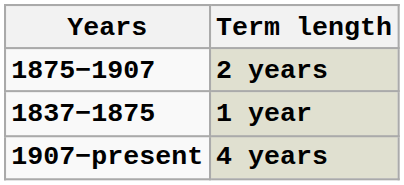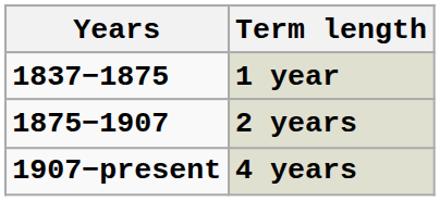rows swapped: 1 year <-> 2 years
